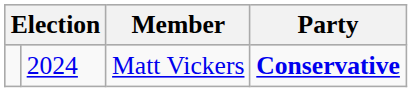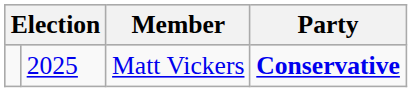Matt Vickers | column 2: 2024 -> 2025
